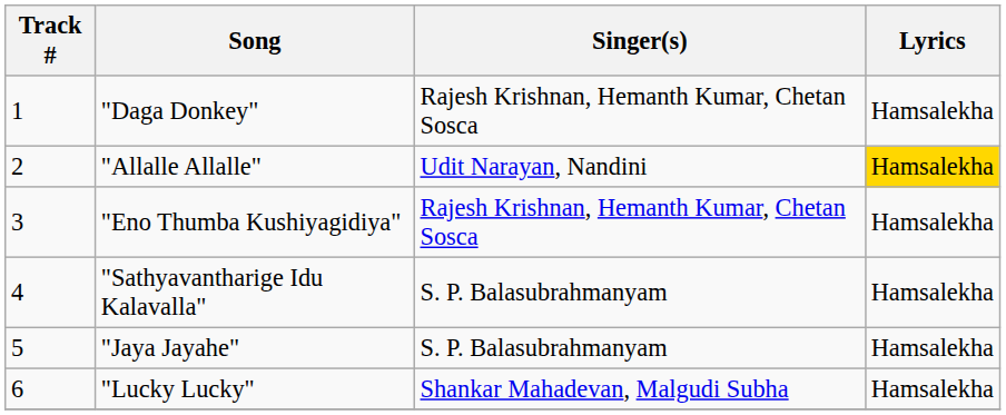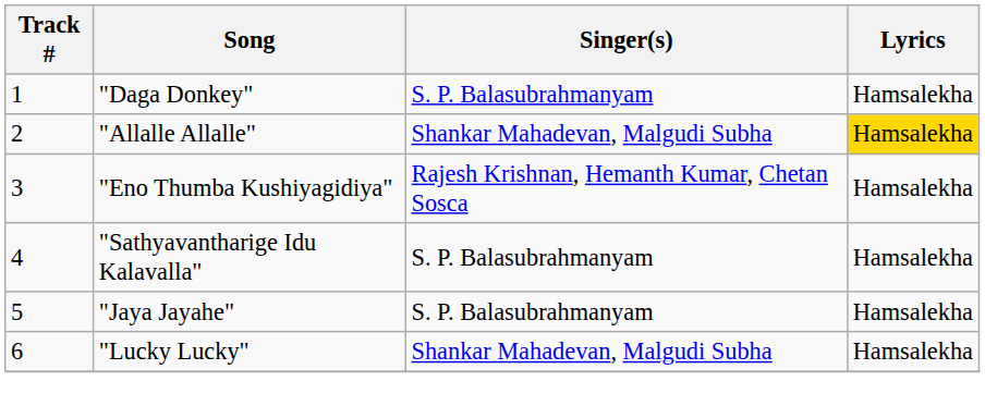"Daga Donkey" | Singer(s): Rajesh Krishnan, Hemanth Kumar, Chetan Sosca -> S. P. Balasubrahmanyam
"Allalle Allalle" | Singer(s): Udit Narayan, Nandini -> Shankar Mahadevan, Malgudi Subha
